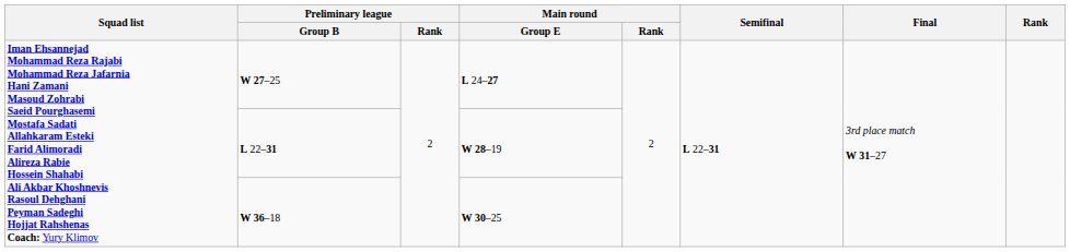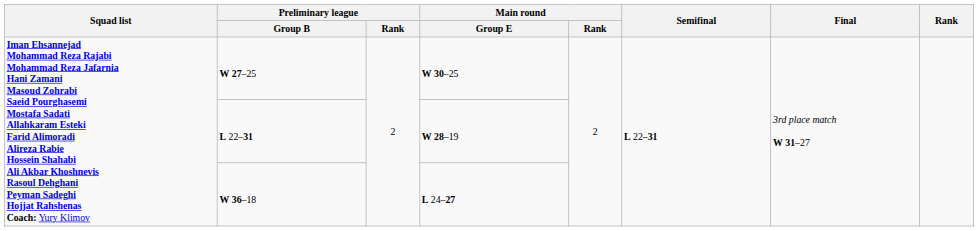W 27–25 | Main round / Group E: L 24–27 -> W 30–25
W 36–18 | Main round / Group E: W 30–25 -> L 24–27
